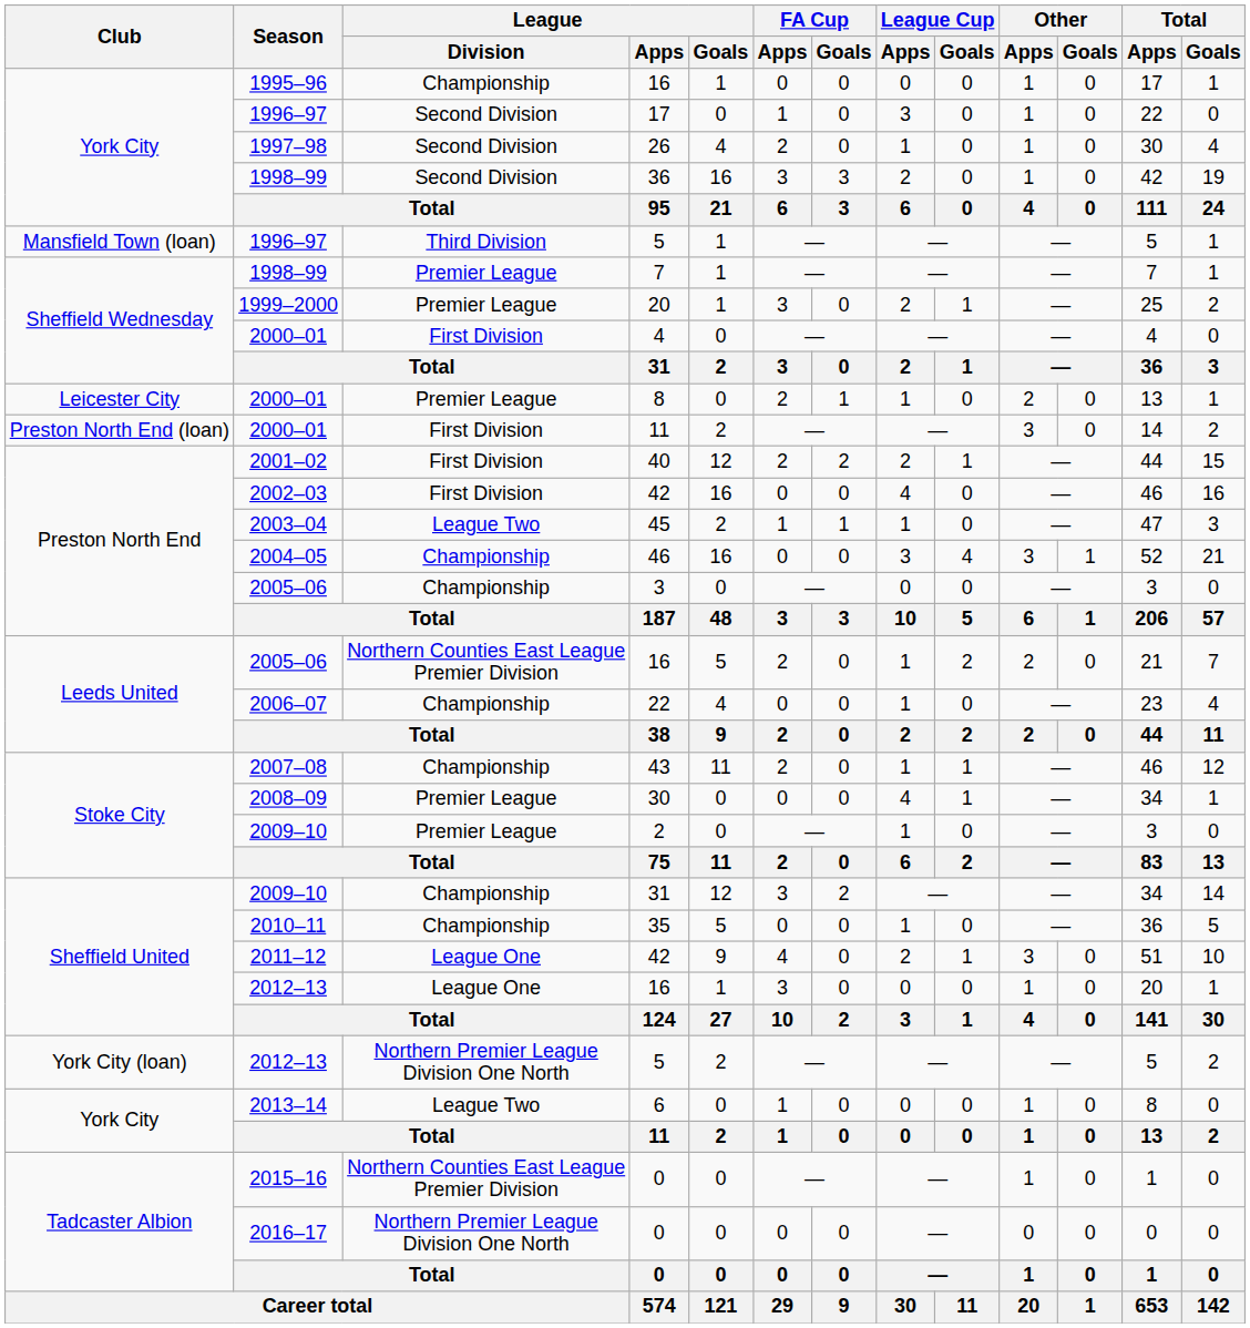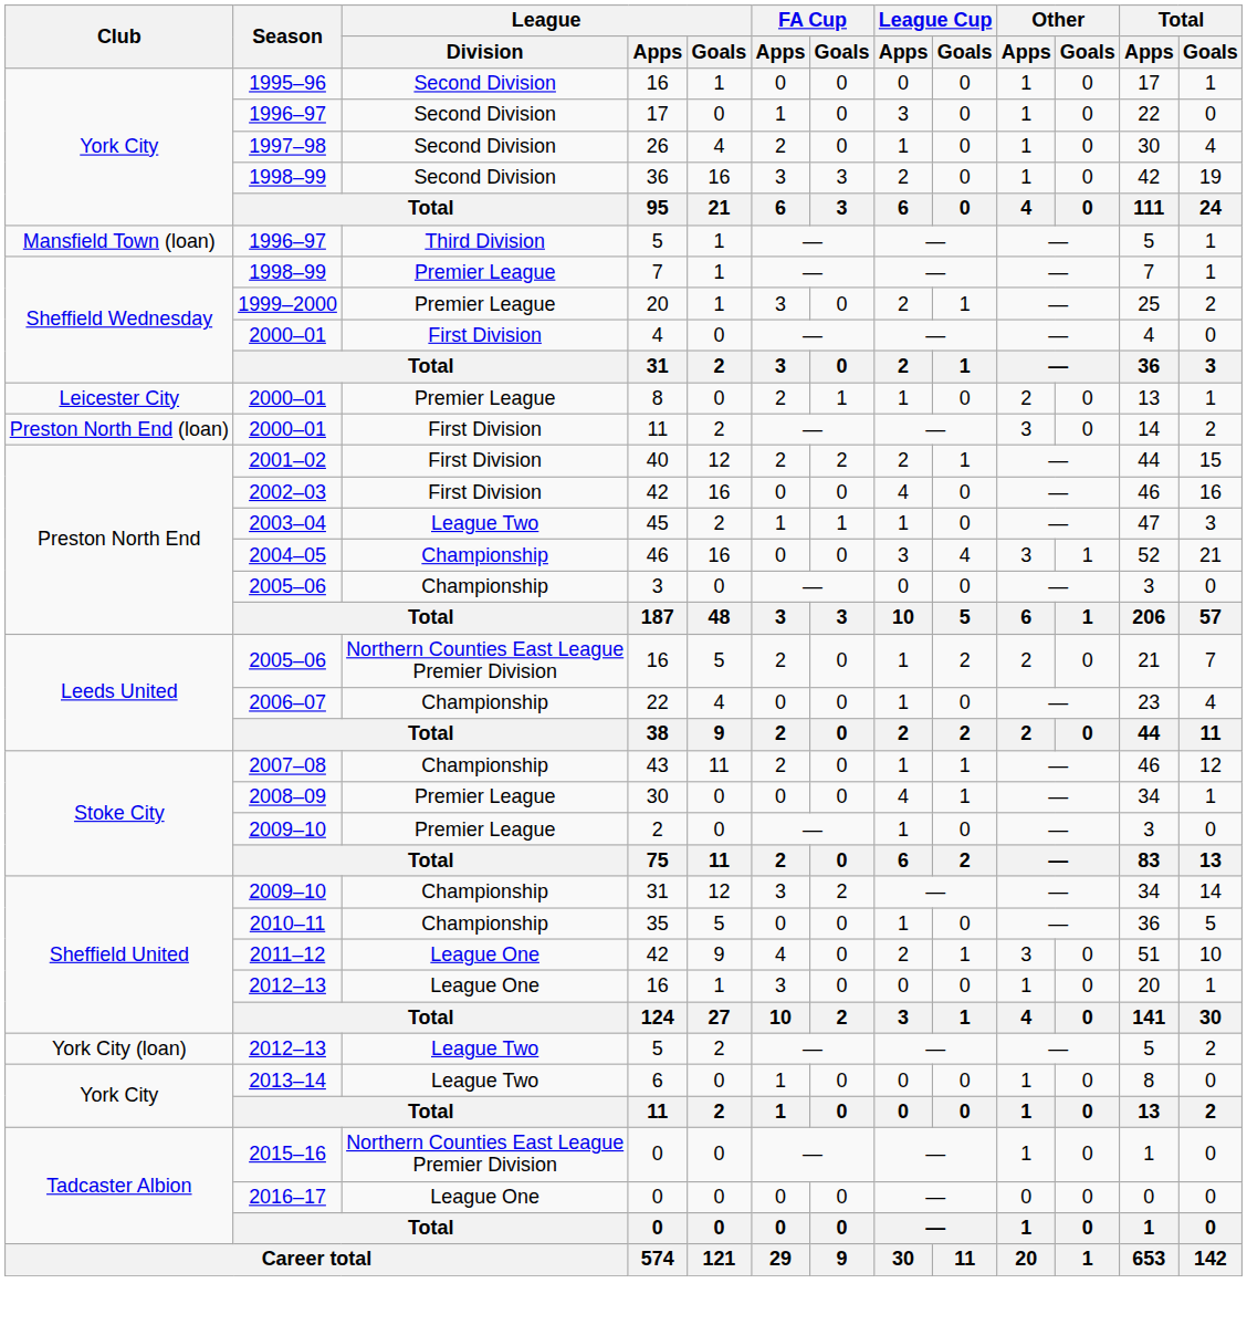1995–96 / 16 | League / Division: Championship -> Second Division
2012–13 / 5 | League / Division: Northern Premier League Division One North -> League Two
2016–17 / 0 | League / Division: Northern Premier League Division One North -> League One
